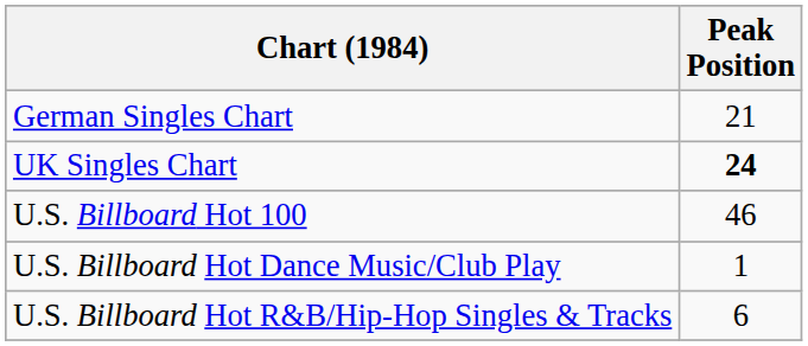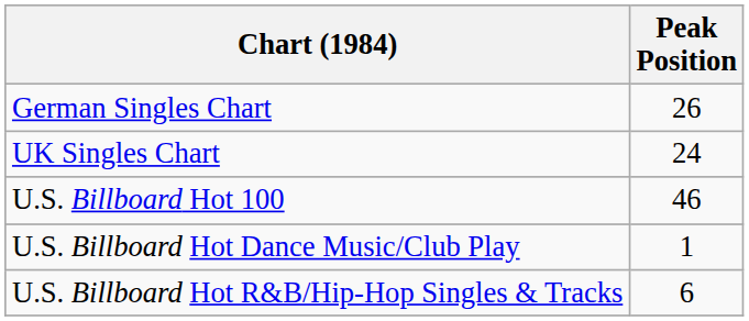German Singles Chart | Peak Position: 21 -> 26
UK Singles Chart | Peak Position: bold -> normal
